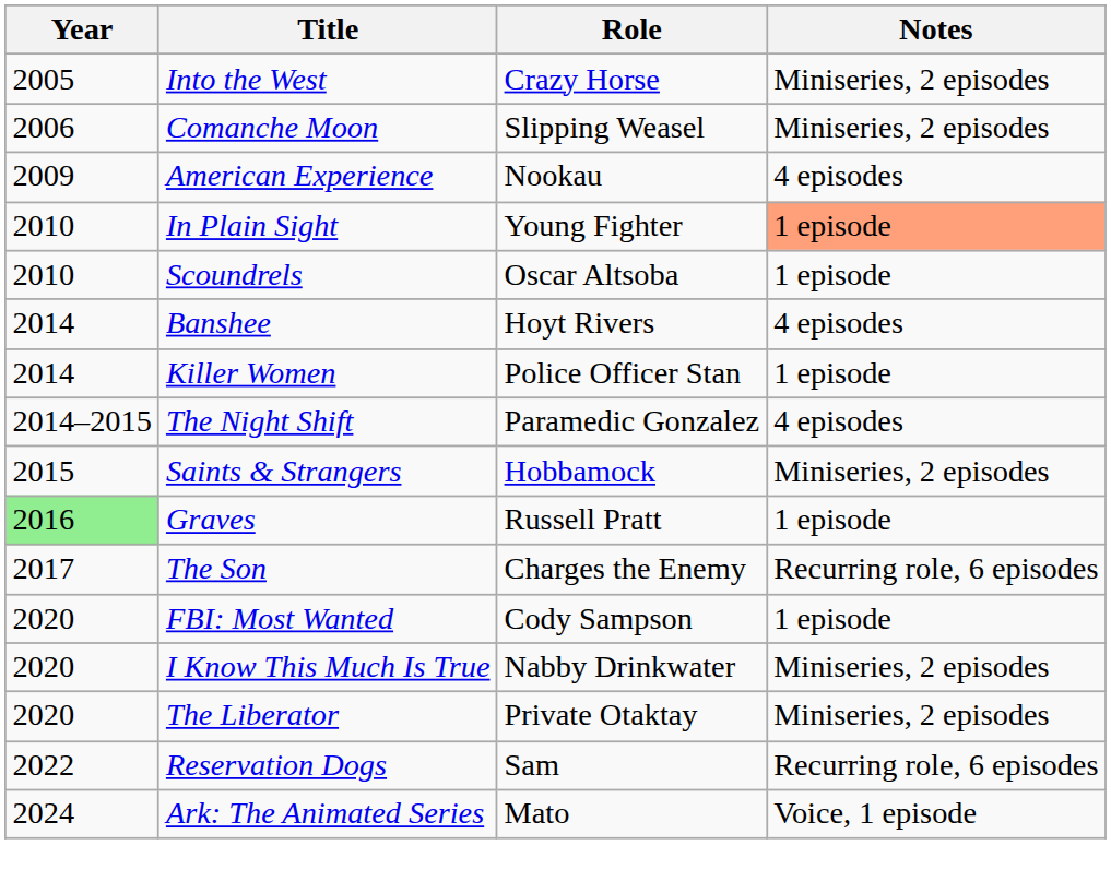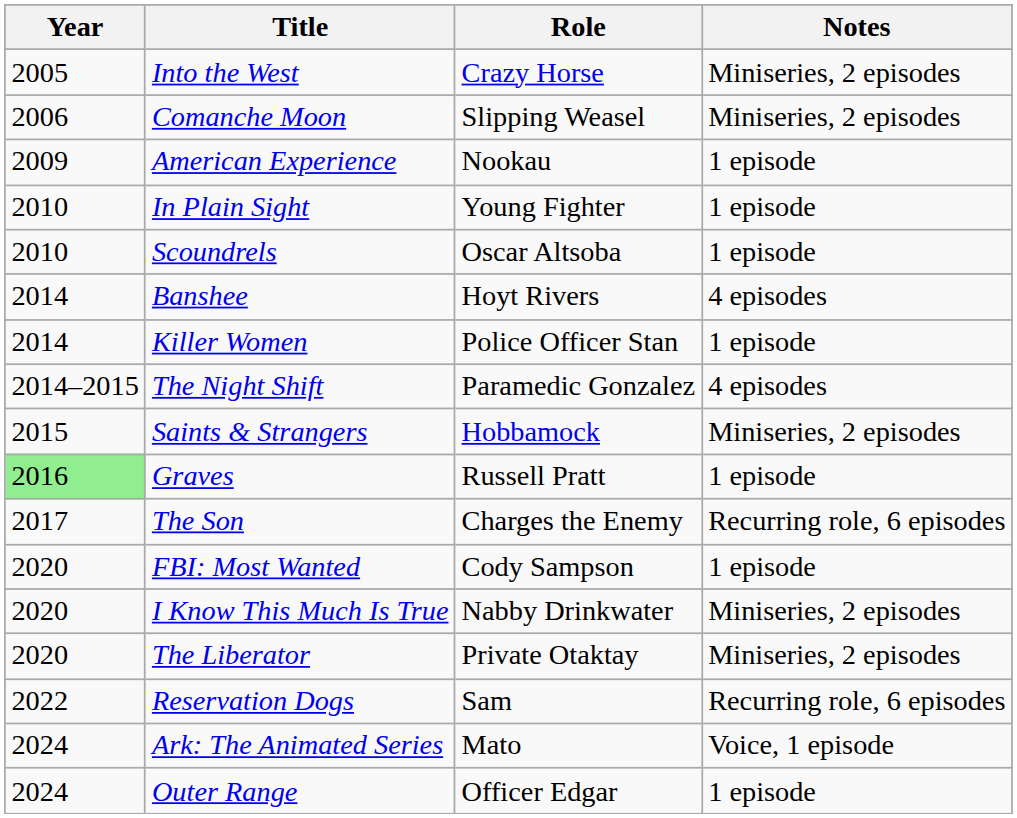American Experience | Notes: 4 episodes -> 1 episode
In Plain Sight | Notes: lightsalmon background -> no background
+ row: 2024 | Outer Range | Officer Edgar | 1 episode
